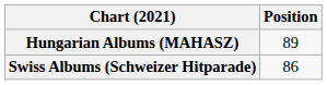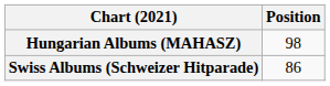Hungarian Albums (MAHASZ) | Position: 89 -> 98
